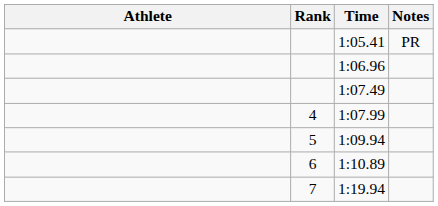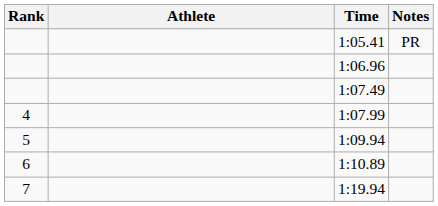columns swapped: Rank <-> Athlete
